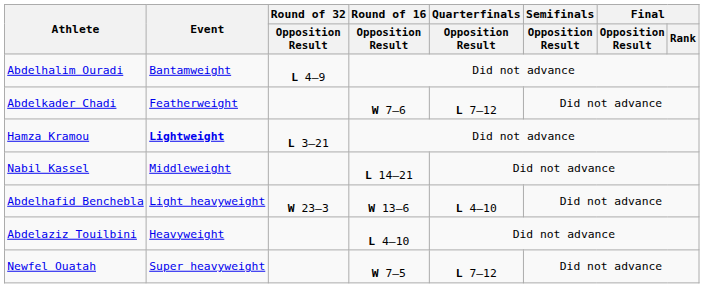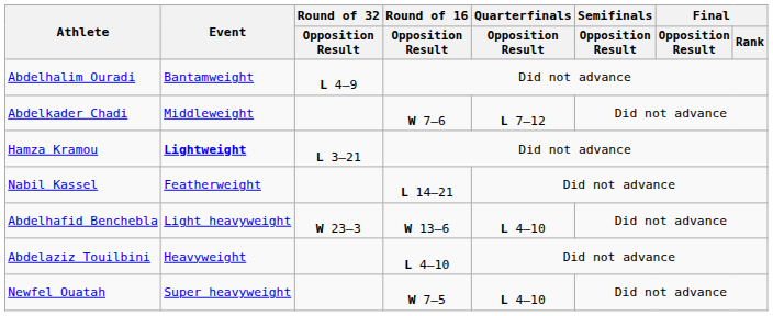Abdelkader Chadi | Event: Featherweight -> Middleweight
Nabil Kassel | Event: Middleweight -> Featherweight
Newfel Ouatah | Quarterfinals / Opposition Result: L 7–12 -> L 4–10
